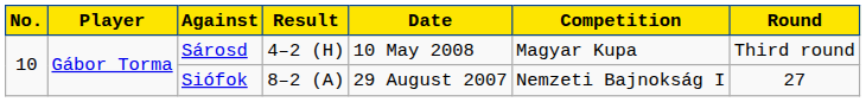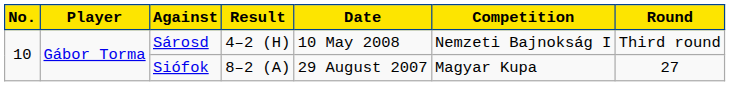Sárosd | Competition: Magyar Kupa -> Nemzeti Bajnokság I
Siófok | Competition: Nemzeti Bajnokság I -> Magyar Kupa
